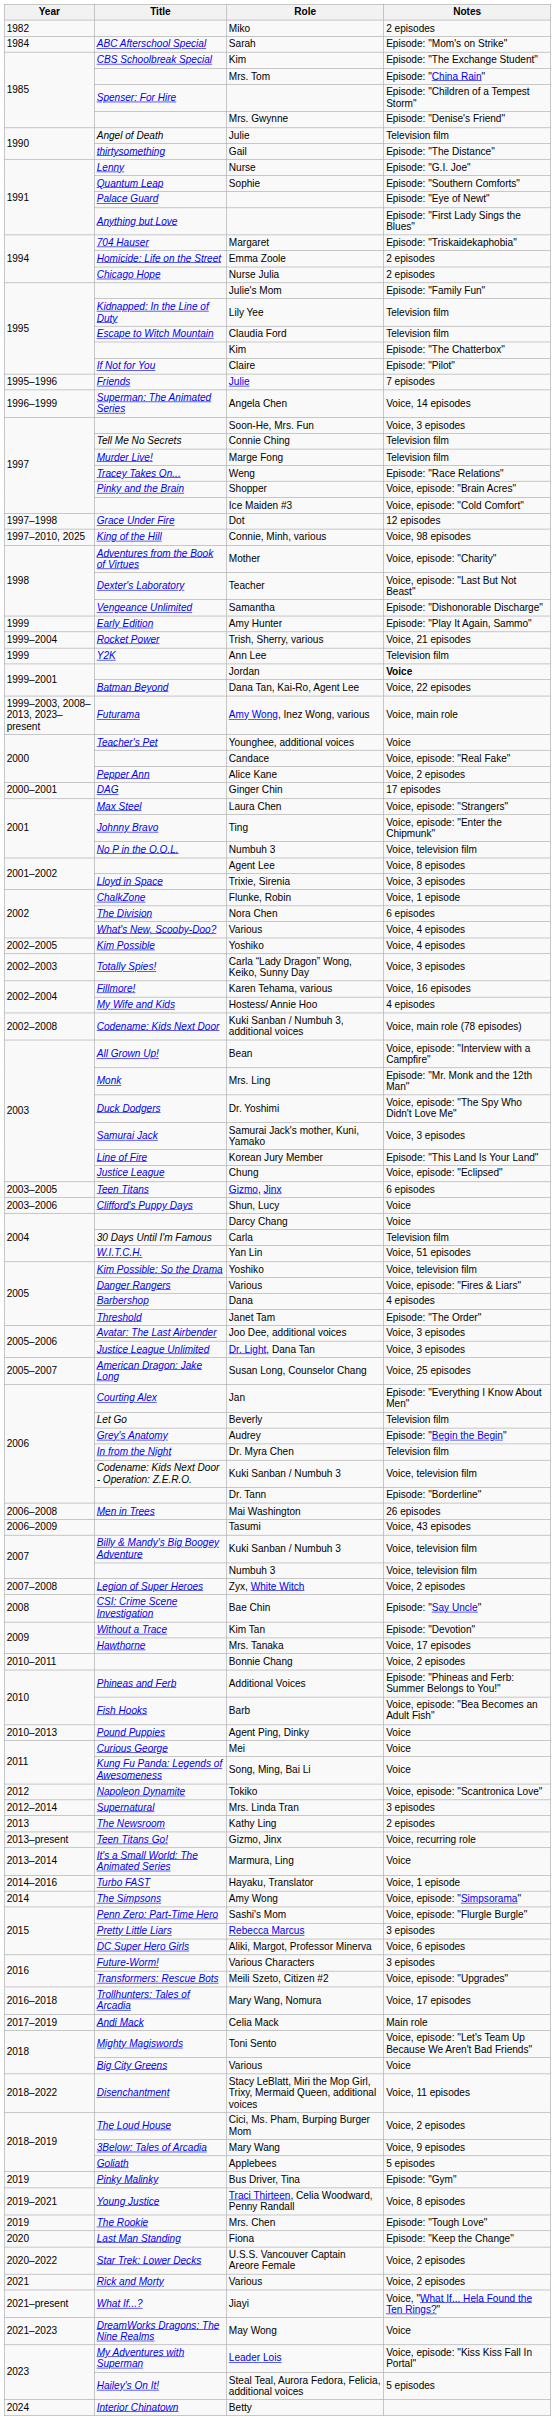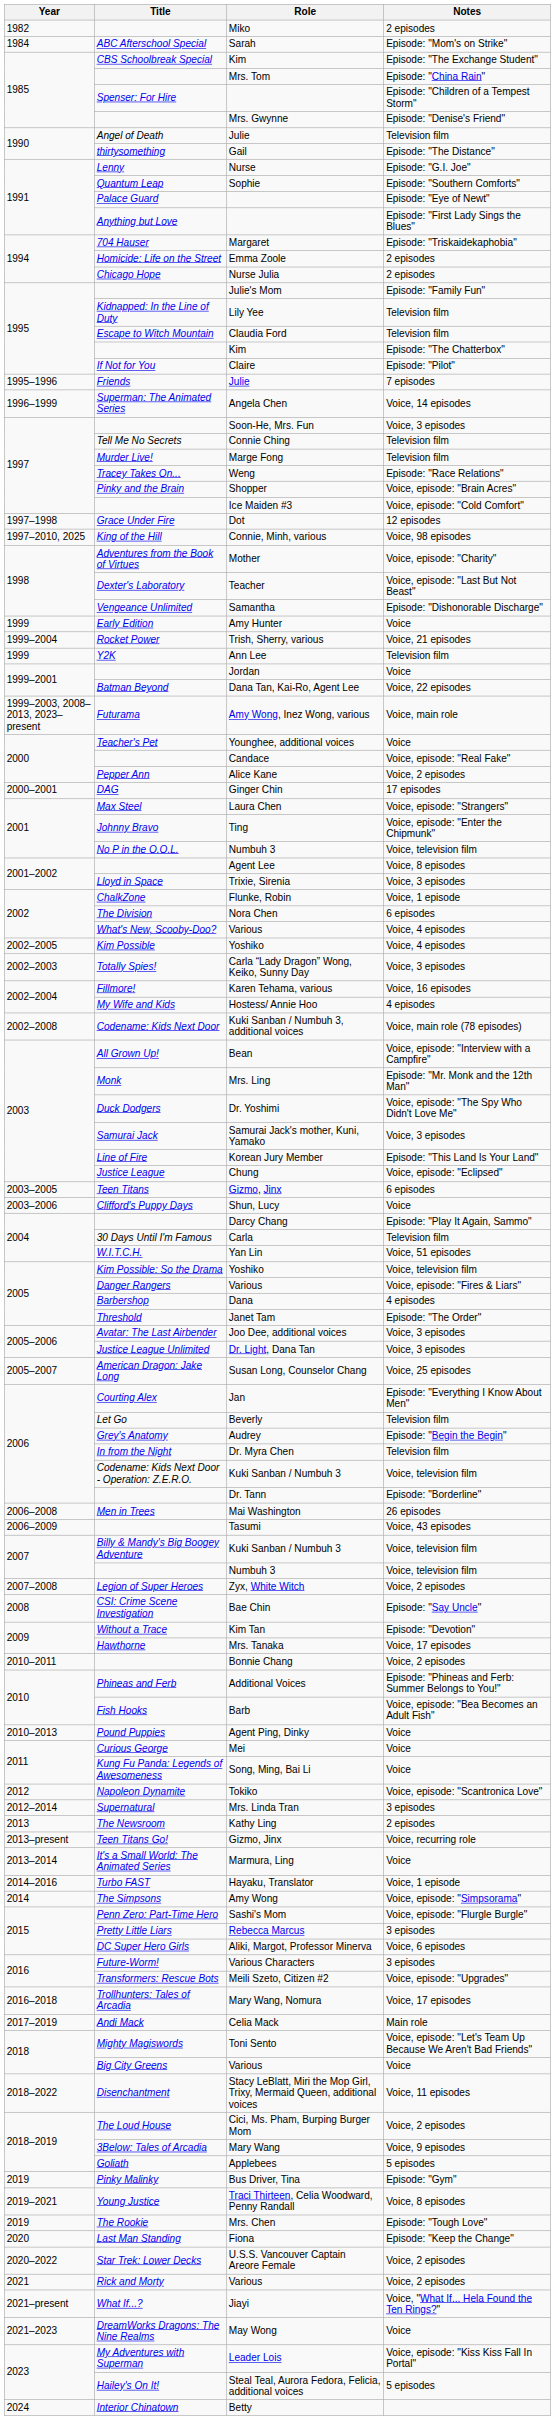Amy Hunter | Notes: Episode: "Play It Again, Sammo" -> Voice
Jordan | Notes: bold -> normal
Darcy Chang | Notes: Voice -> Episode: "Play It Again, Sammo"
